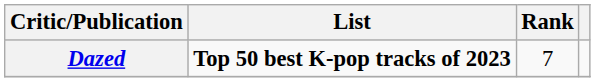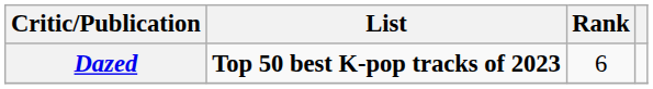Dazed | Rank: 7 -> 6
